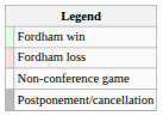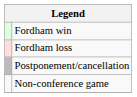rows swapped: Postponement/cancellation <-> Non-conference game
